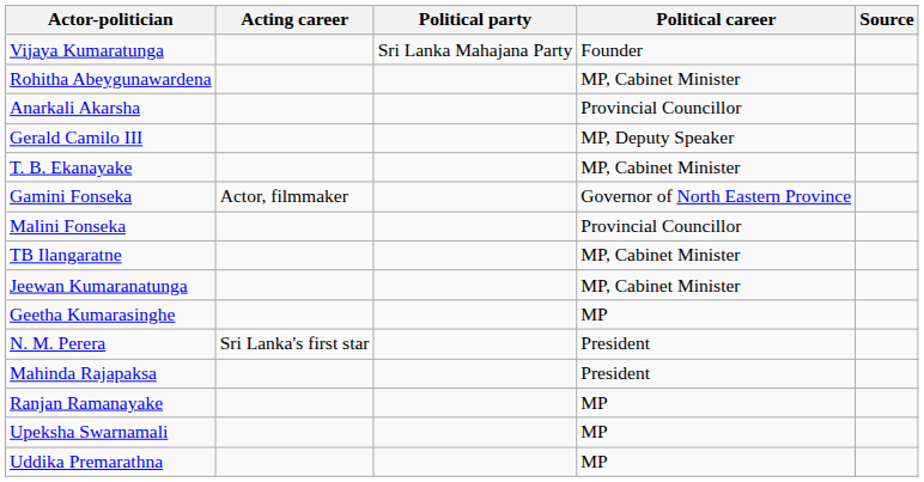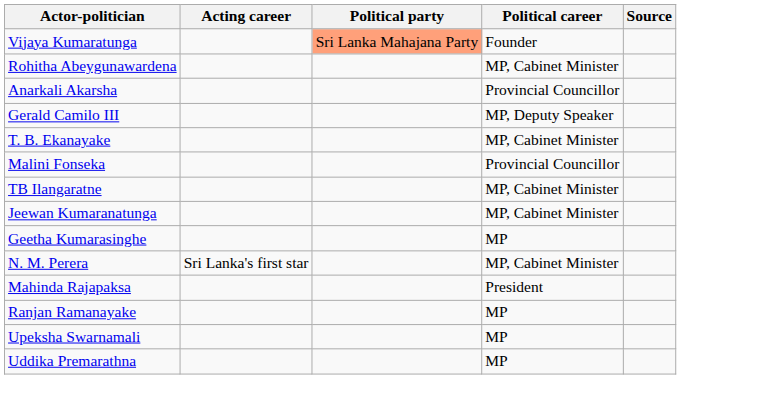Vijaya Kumaratunga | Political party: no background -> lightsalmon background
- row: Gamini Fonseka | Actor, filmmaker | Governor of North Eastern Province
N. M. Perera | Political career: President -> MP, Cabinet Minister
